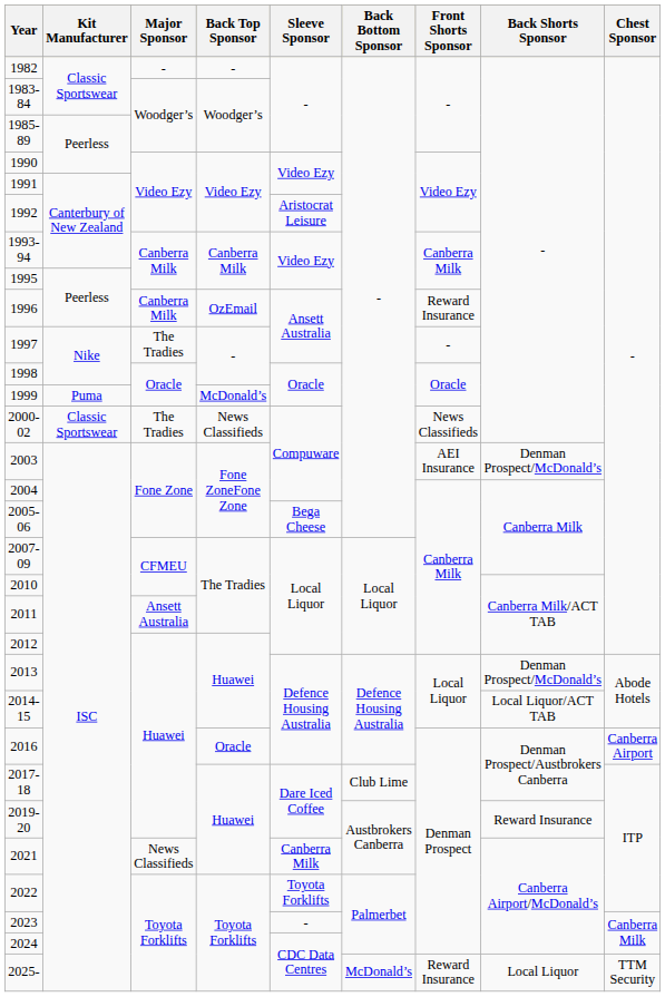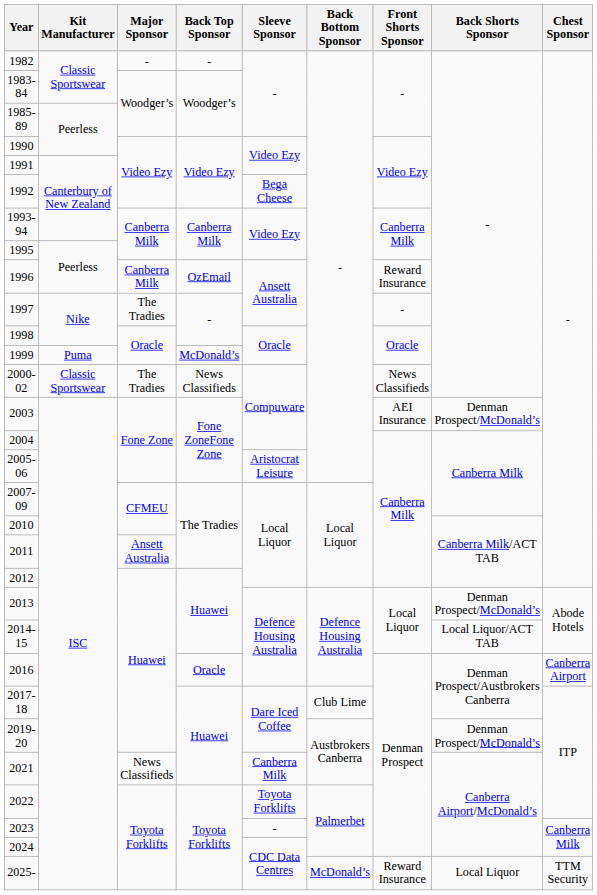1992 | Sleeve Sponsor: Aristocrat Leisure -> Bega Cheese
2005-06 | Sleeve Sponsor: Bega Cheese -> Aristocrat Leisure
2019-20 | Back Shorts Sponsor: Reward Insurance -> Denman Prospect/McDonald’s
